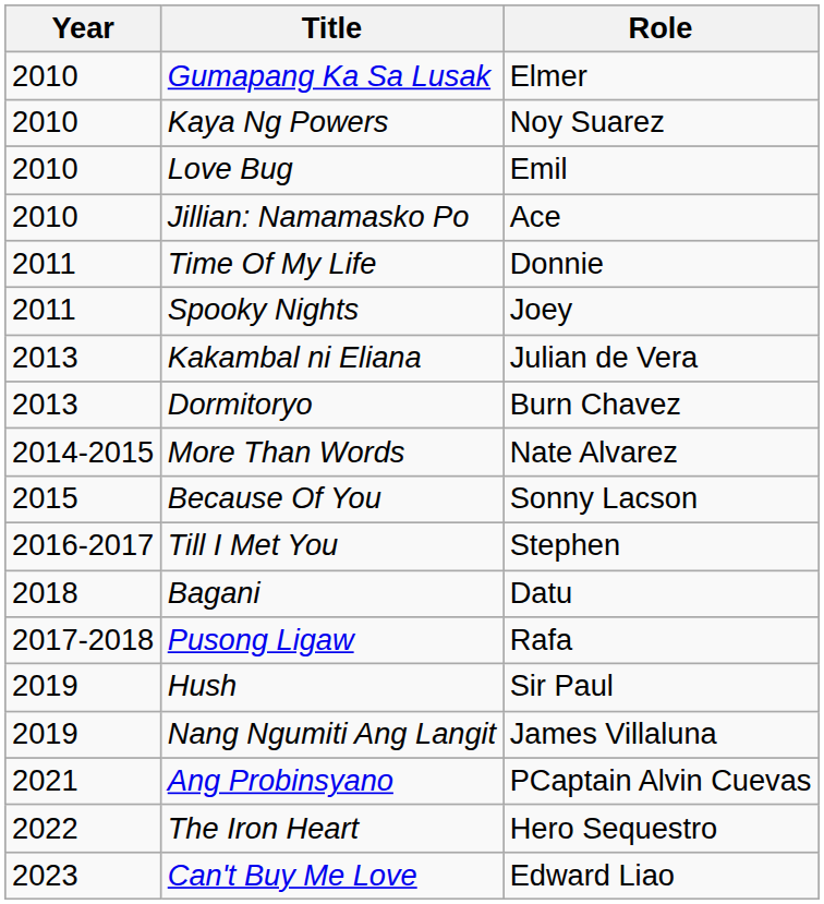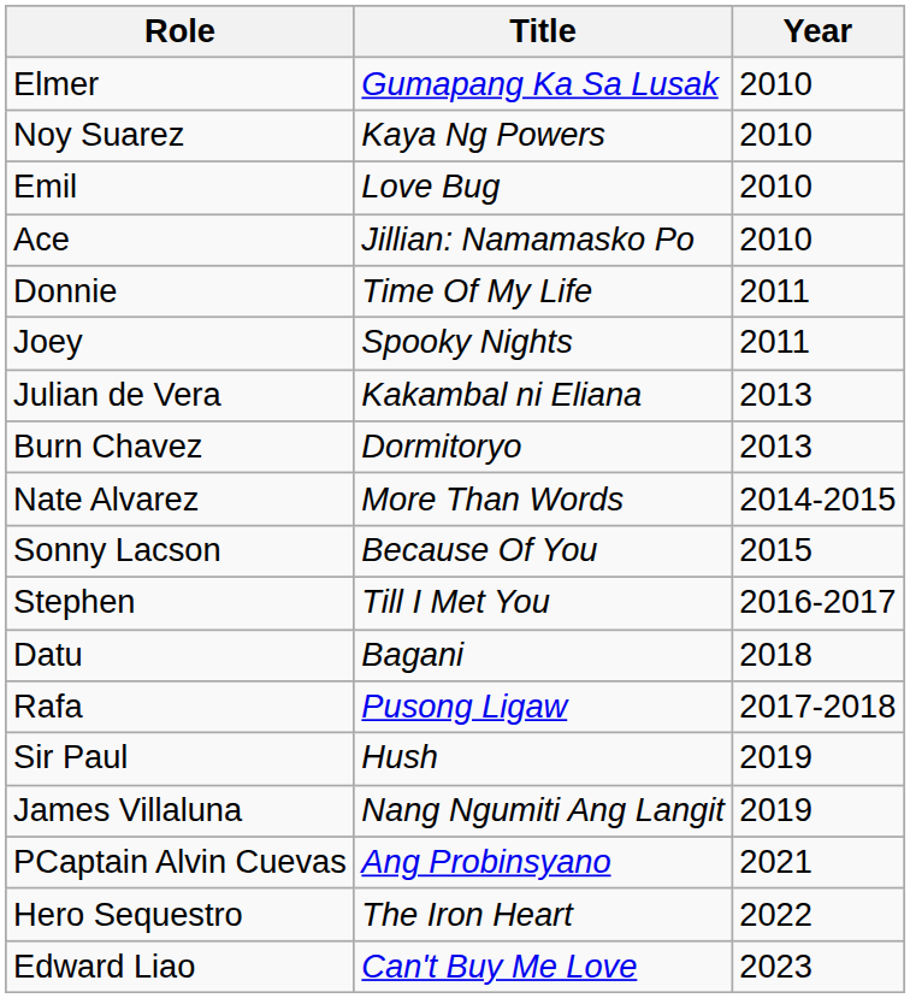columns swapped: Year <-> Role
